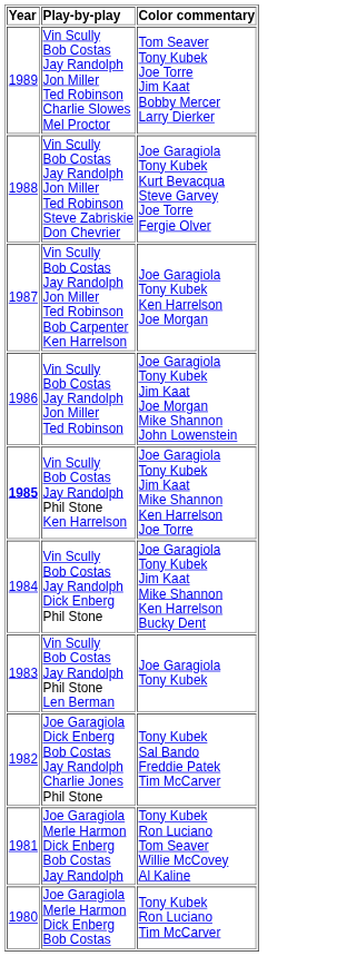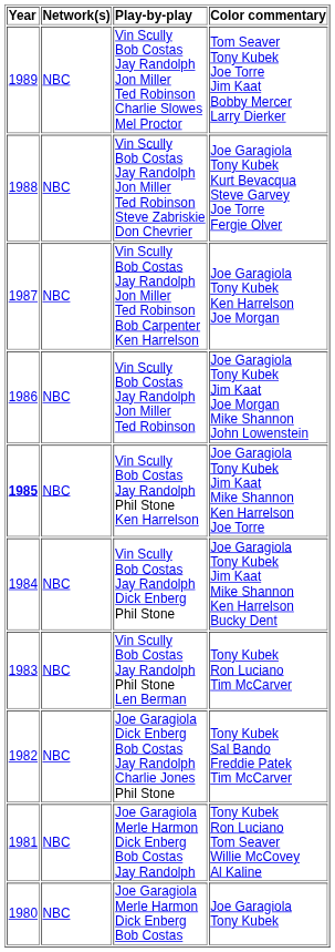+ column: Network(s) | NBC | NBC | NBC | NBC | NBC | NBC | NBC | NBC | NBC | NBC
Vin Scully Bob Costas Jay Randolph Phil Stone Len Berman | Color commentary: Joe Garagiola Tony Kubek -> Tony Kubek Ron Luciano Tim McCarver
Joe Garagiola Merle Harmon Dick Enberg Bob Costas | Color commentary: Tony Kubek Ron Luciano Tim McCarver -> Joe Garagiola Tony Kubek
